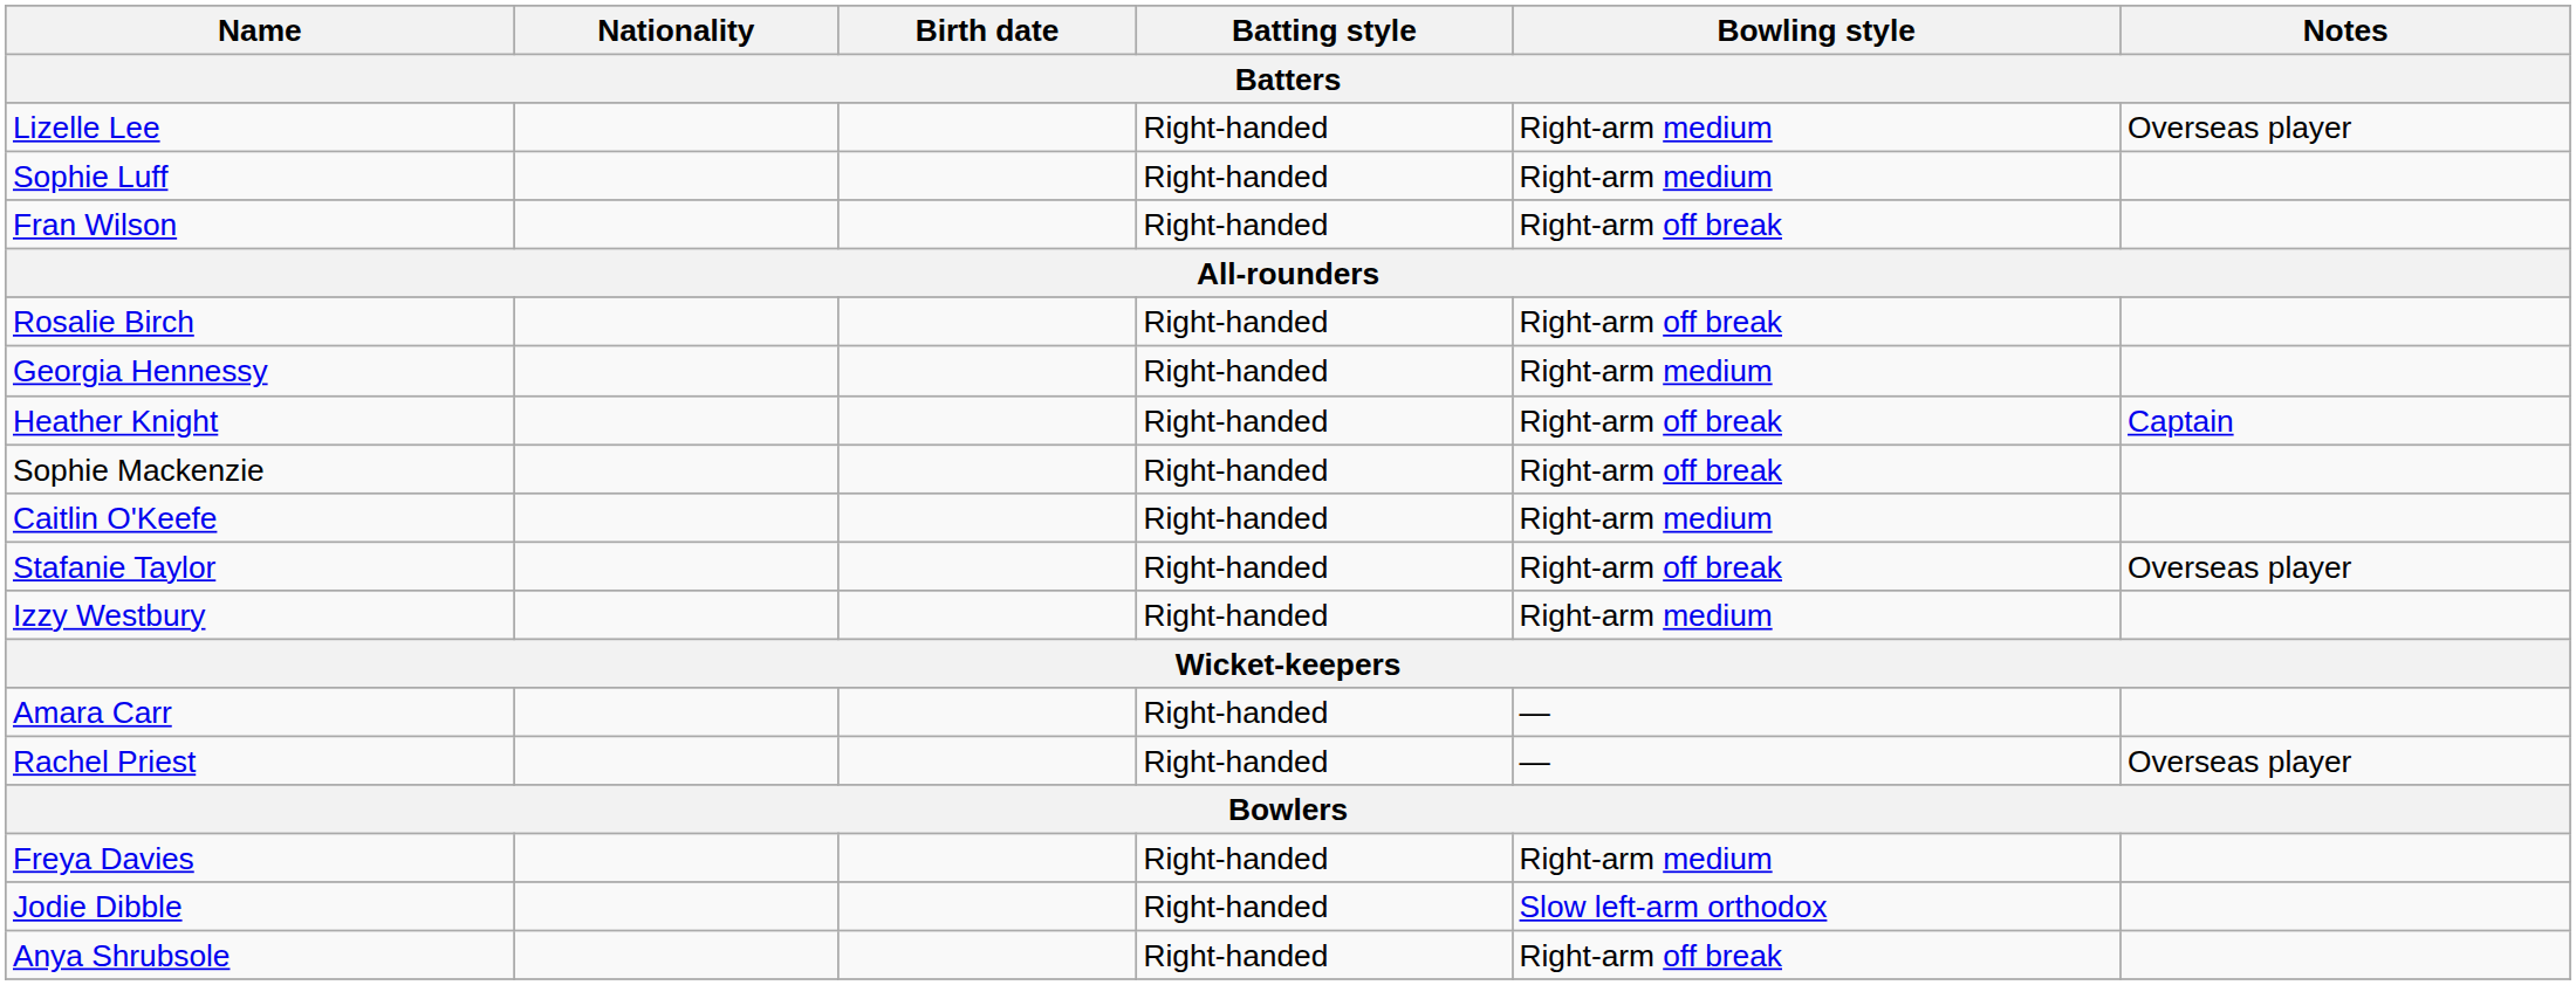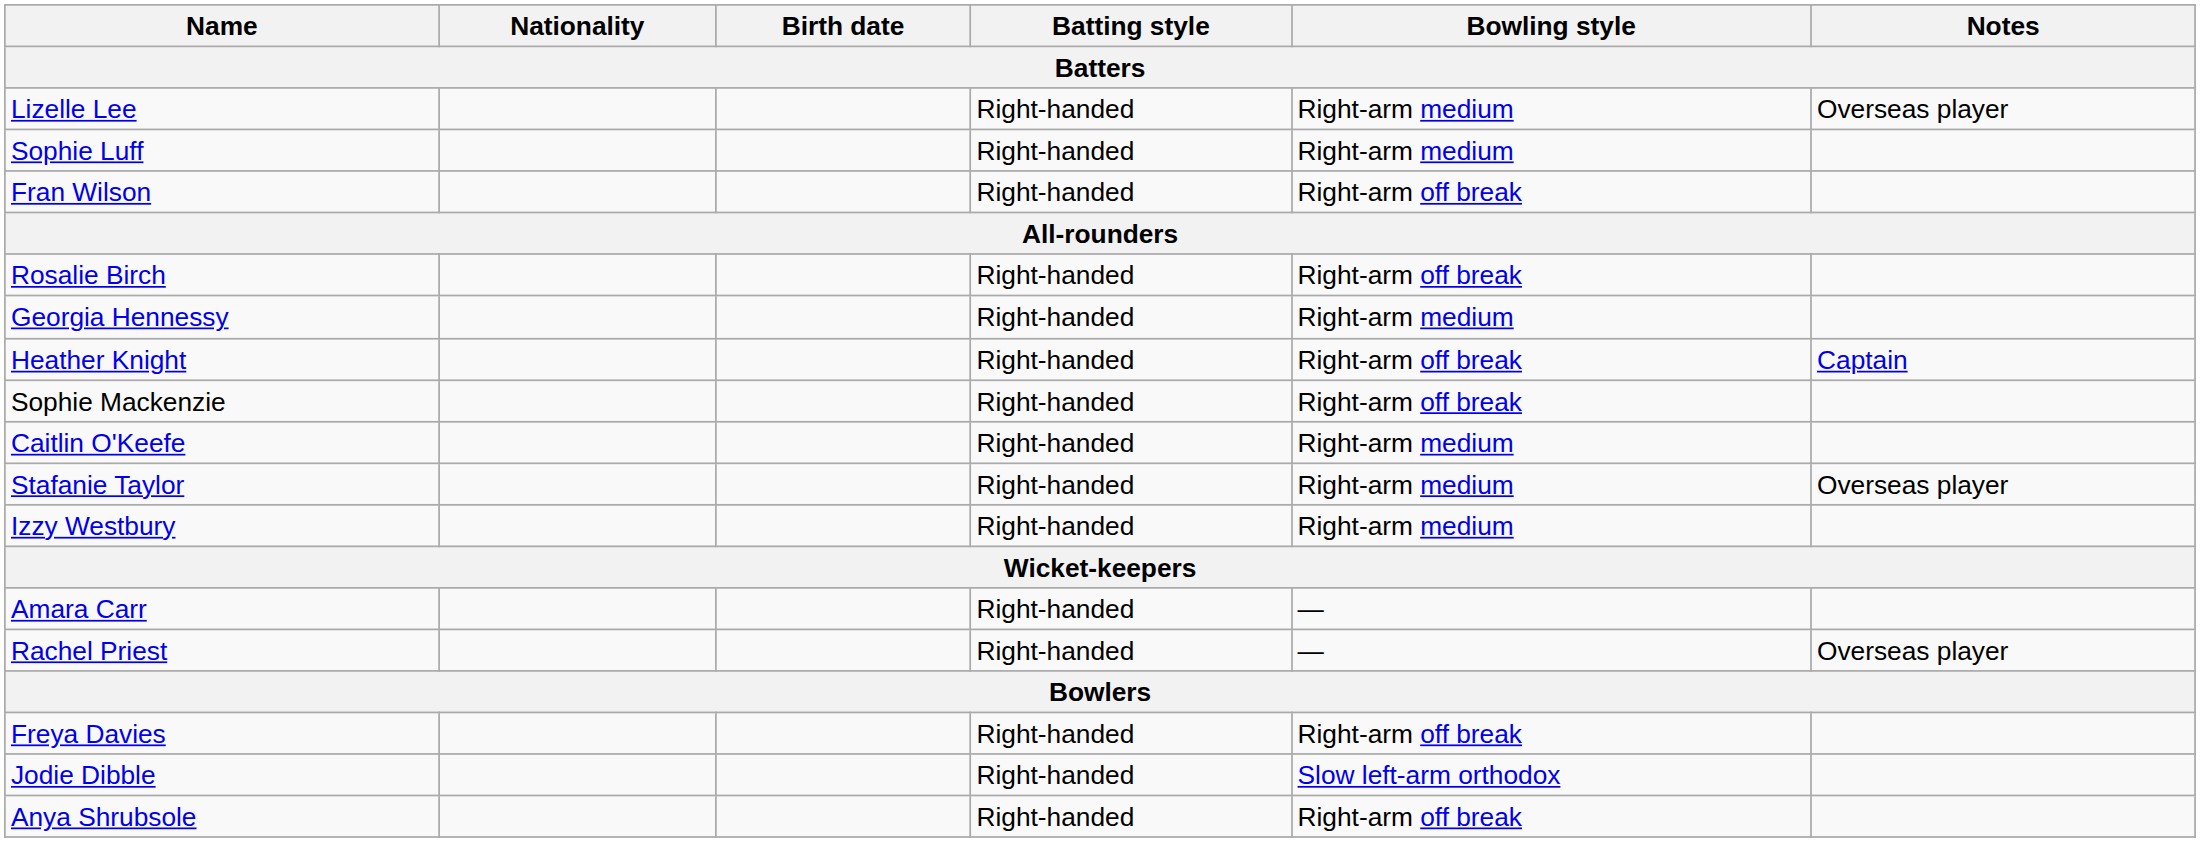Stafanie Taylor | Bowling style: Right-arm off break -> Right-arm medium
Freya Davies | Bowling style: Right-arm medium -> Right-arm off break
